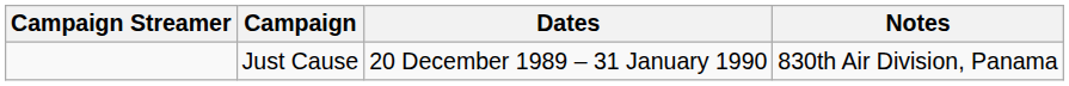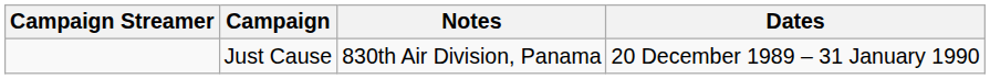columns swapped: Dates <-> Notes
